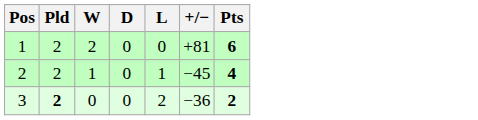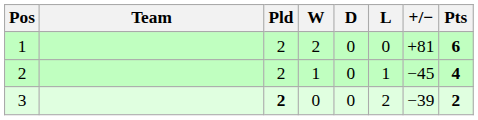+ column: Team
3 | +/−: −36 -> −39
